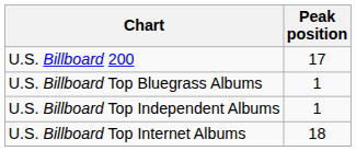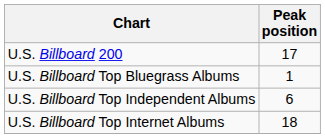U.S. Billboard Top Independent Albums | Peak position: 1 -> 6
